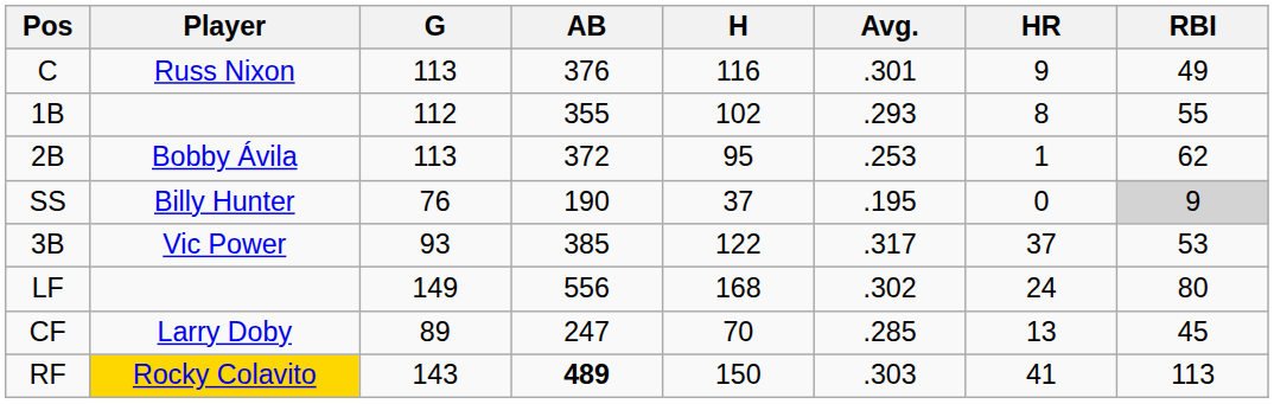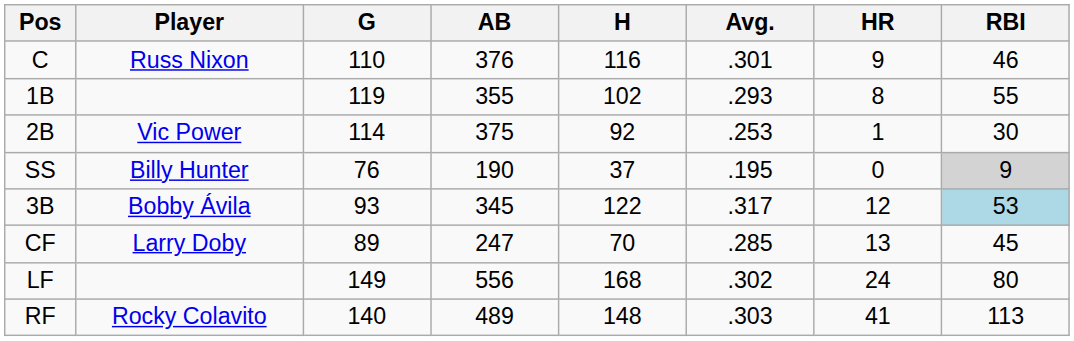C | G: 113 -> 110
C | RBI: 49 -> 46
1B | G: 112 -> 119
2B | Player: Bobby Ávila -> Vic Power
2B | G: 113 -> 114
2B | AB: 372 -> 375
2B | H: 95 -> 92
2B | RBI: 62 -> 30
3B | Player: Vic Power -> Bobby Ávila
3B | AB: 385 -> 345
3B | HR: 37 -> 12
3B | RBI: no background -> lightblue background
rows swapped: LF <-> CF
RF | Player: gold background -> no background
RF | G: 143 -> 140
RF | AB: bold -> normal
RF | H: 150 -> 148
